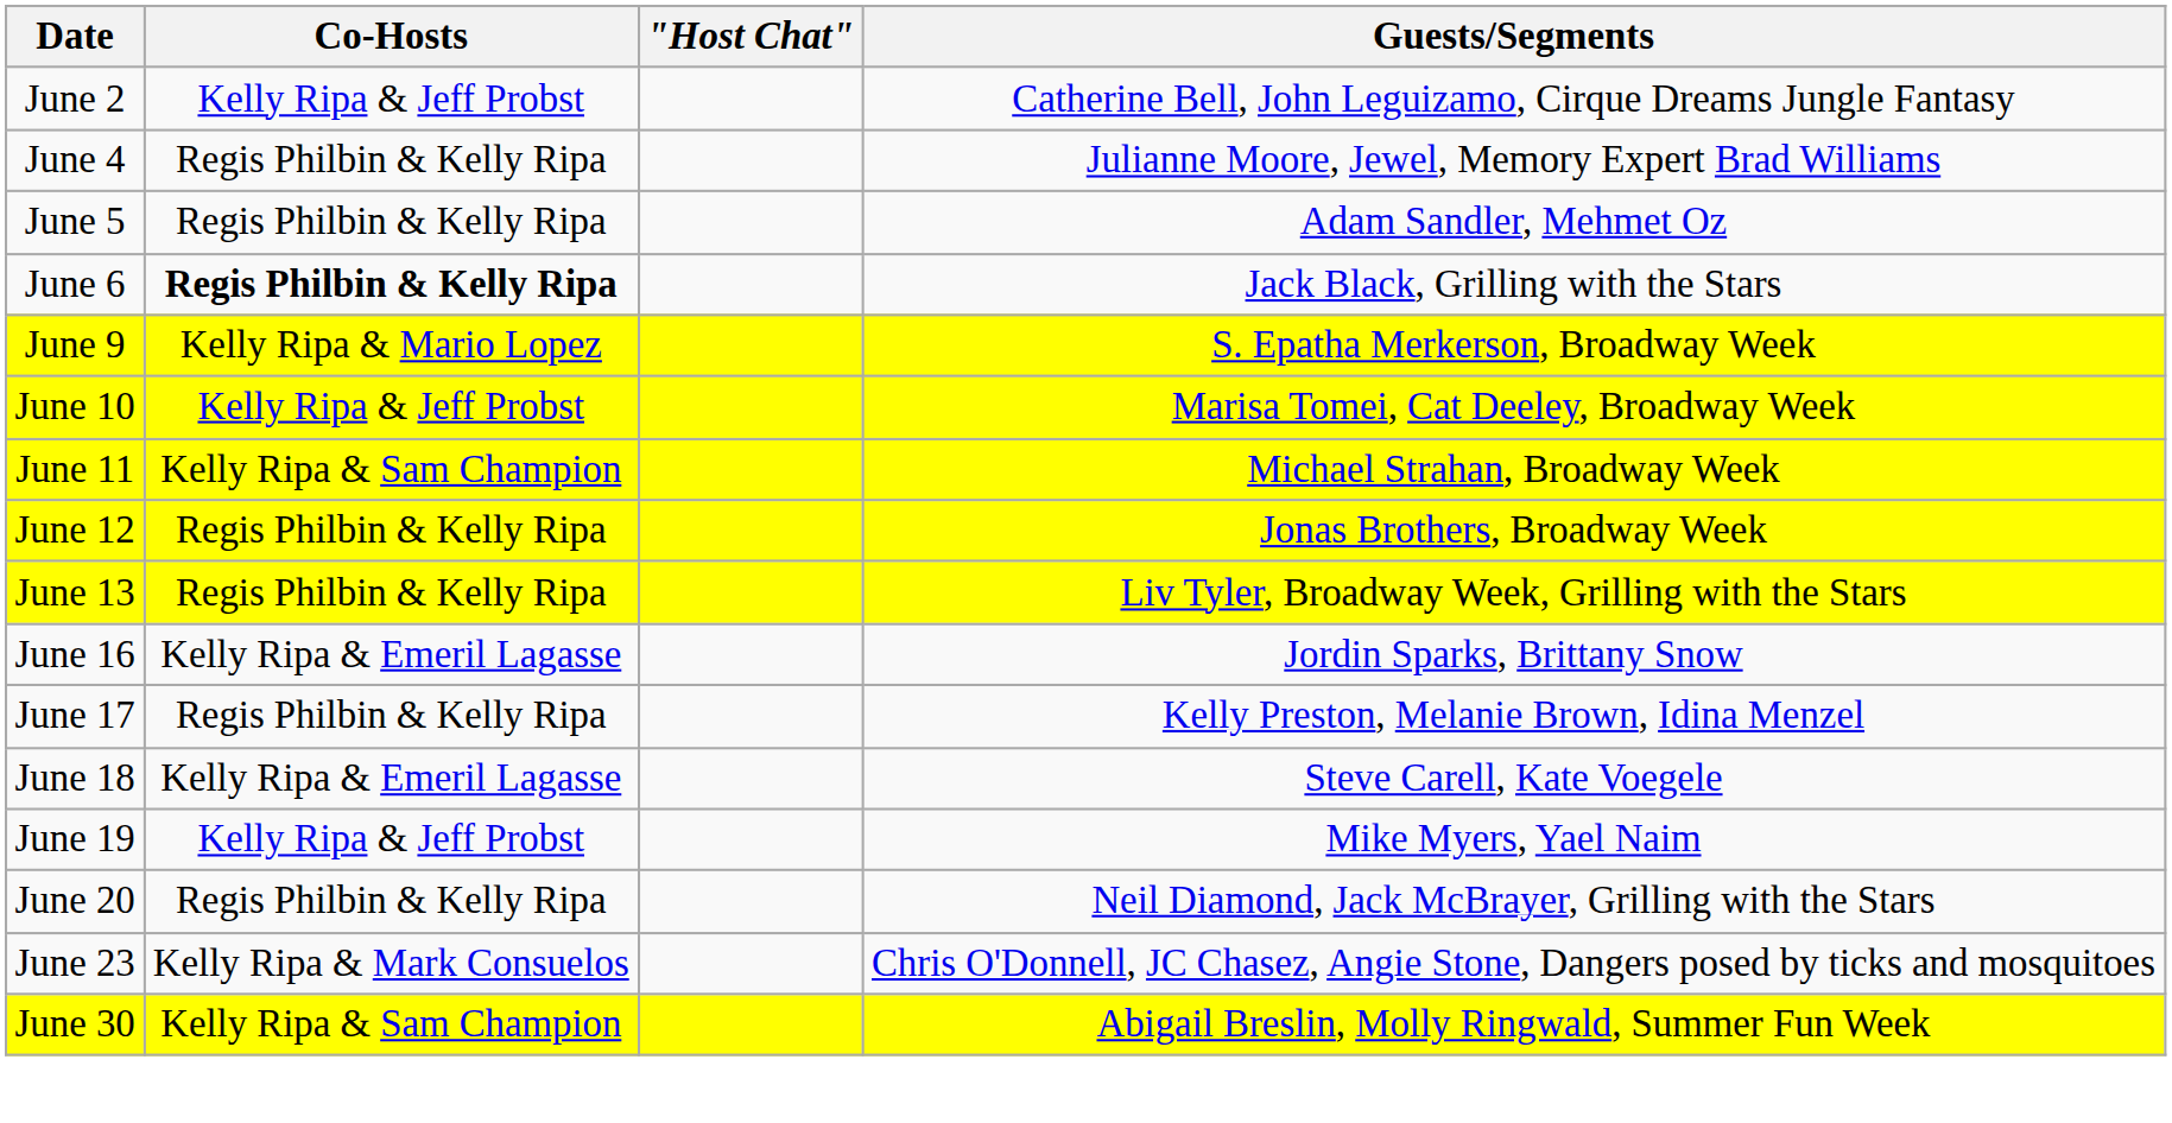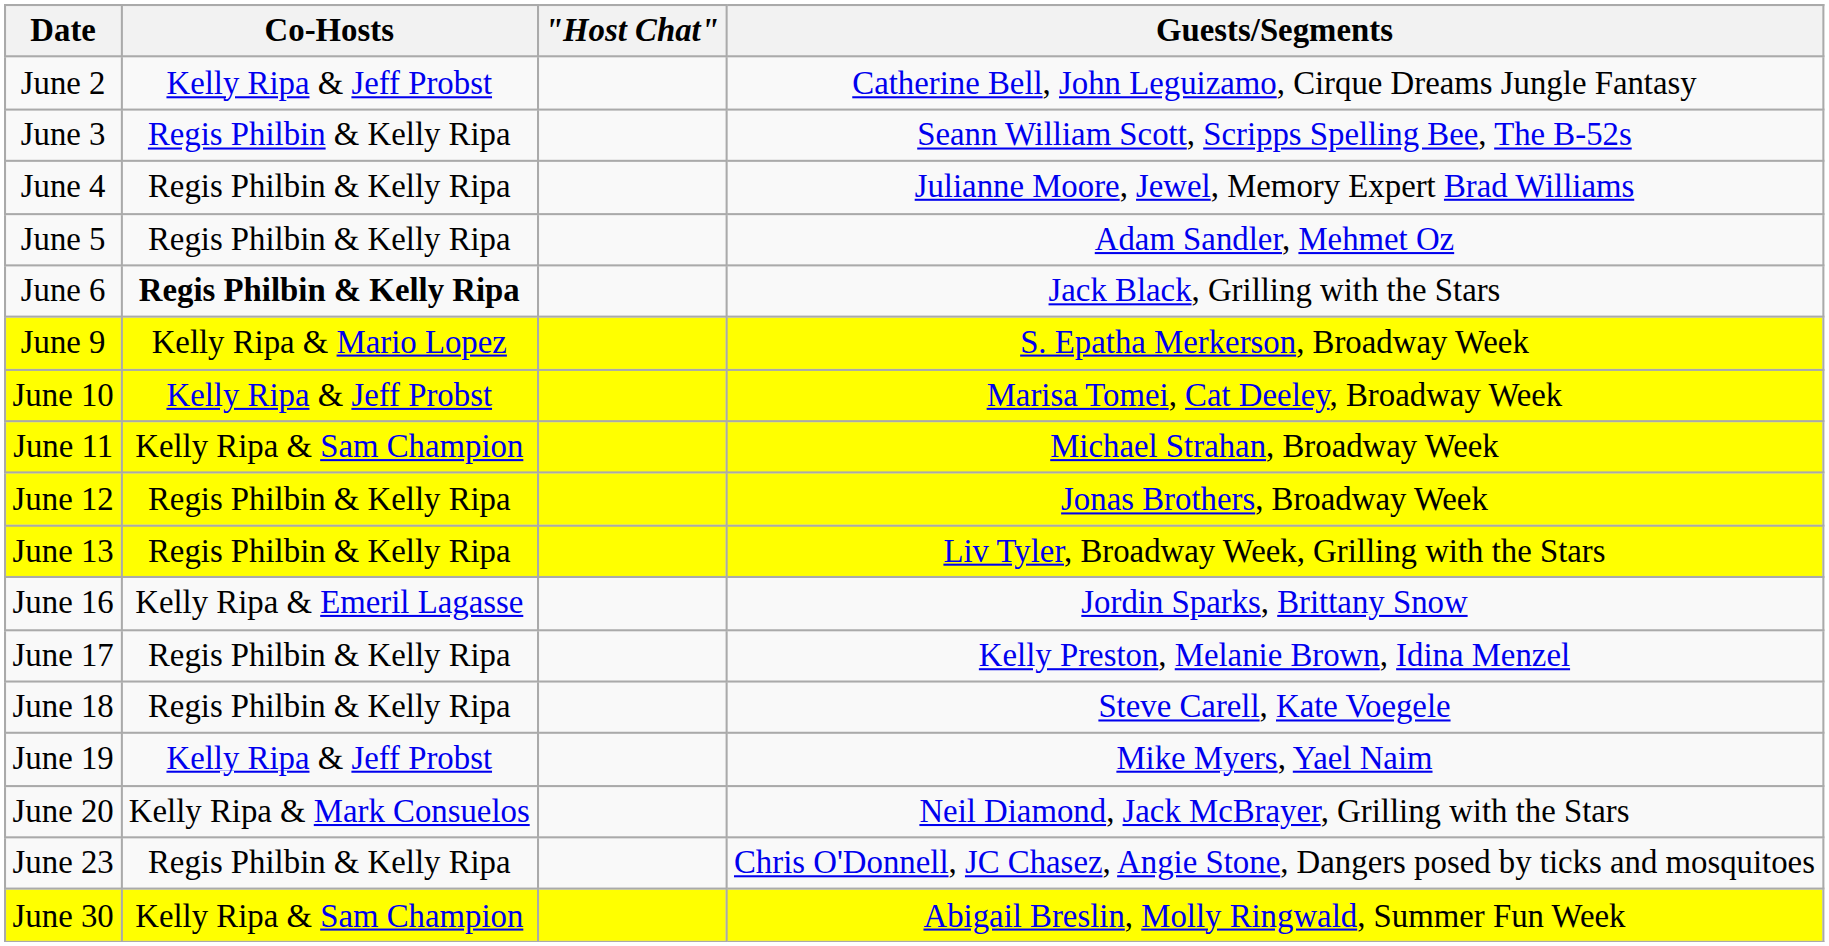+ row: June 3 | Regis Philbin & Kelly Ripa | Seann William Scott, Scripps Spelling Bee, The B-52s
June 18 | Co-Hosts: Kelly Ripa & Emeril Lagasse -> Regis Philbin & Kelly Ripa
June 20 | Co-Hosts: Regis Philbin & Kelly Ripa -> Kelly Ripa & Mark Consuelos
June 23 | Co-Hosts: Kelly Ripa & Mark Consuelos -> Regis Philbin & Kelly Ripa
